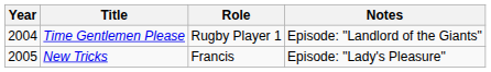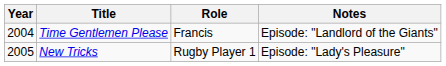Time Gentlemen Please | Role: Rugby Player 1 -> Francis
New Tricks | Role: Francis -> Rugby Player 1
